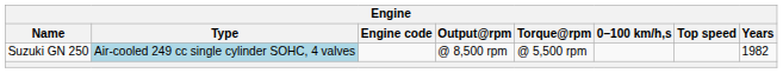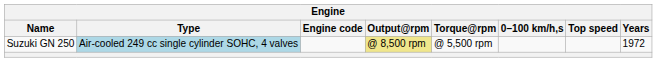Suzuki GN 250 | Output@rpm: no background -> khaki background
Suzuki GN 250 | Years: 1982 -> 1972
